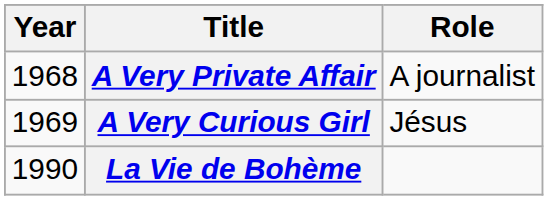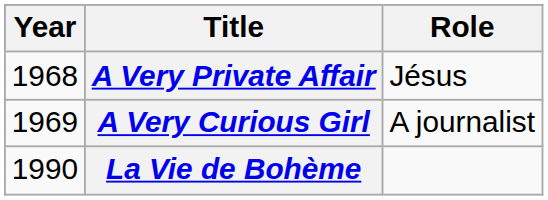A Very Private Affair | Role: A journalist -> Jésus
A Very Curious Girl | Role: Jésus -> A journalist
